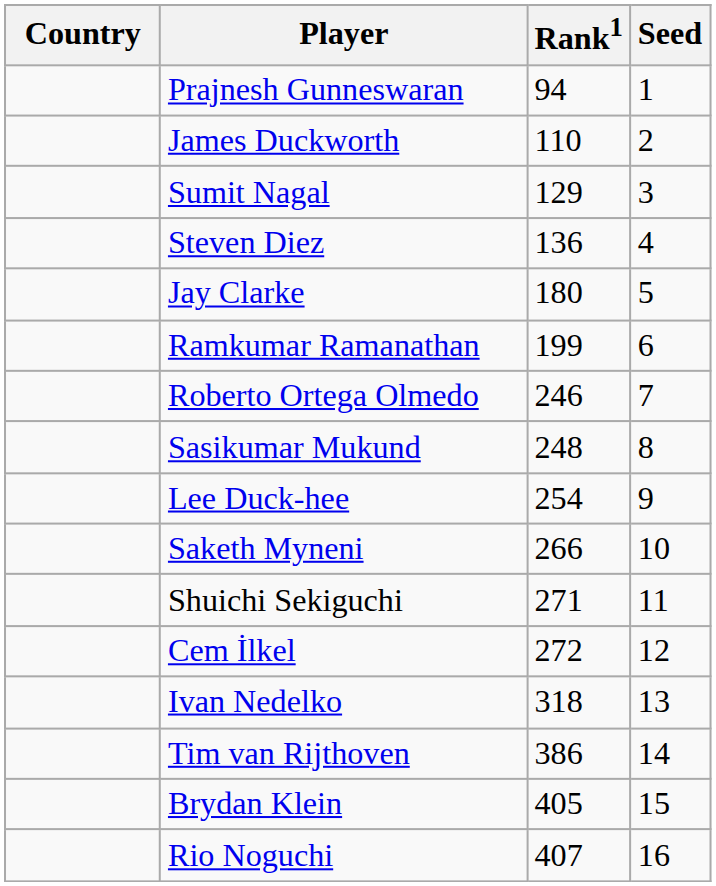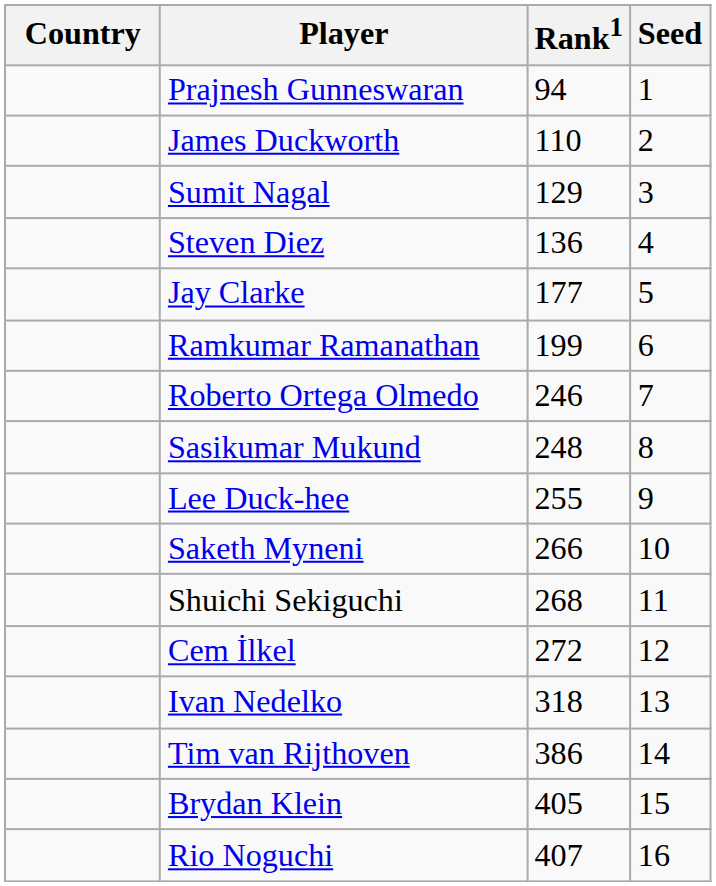Jay Clarke | Rank1: 180 -> 177
Lee Duck-hee | Rank1: 254 -> 255
Shuichi Sekiguchi | Rank1: 271 -> 268
